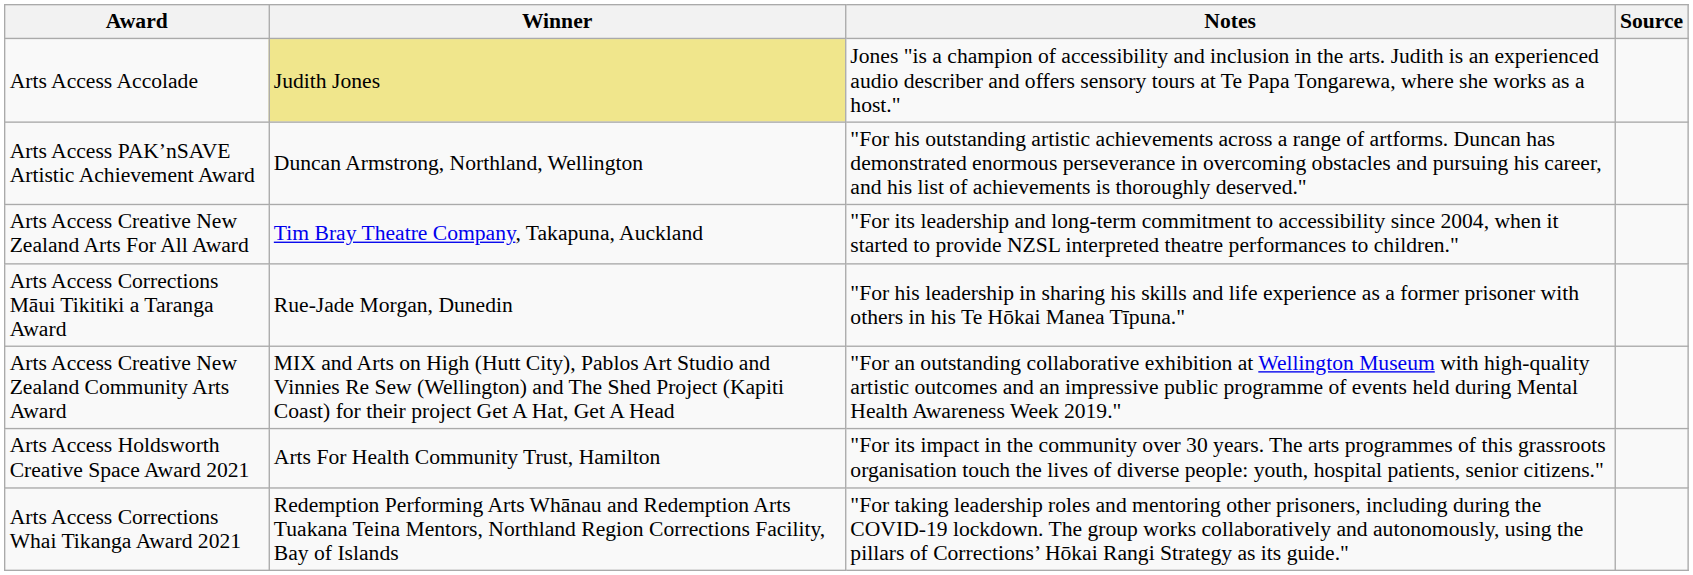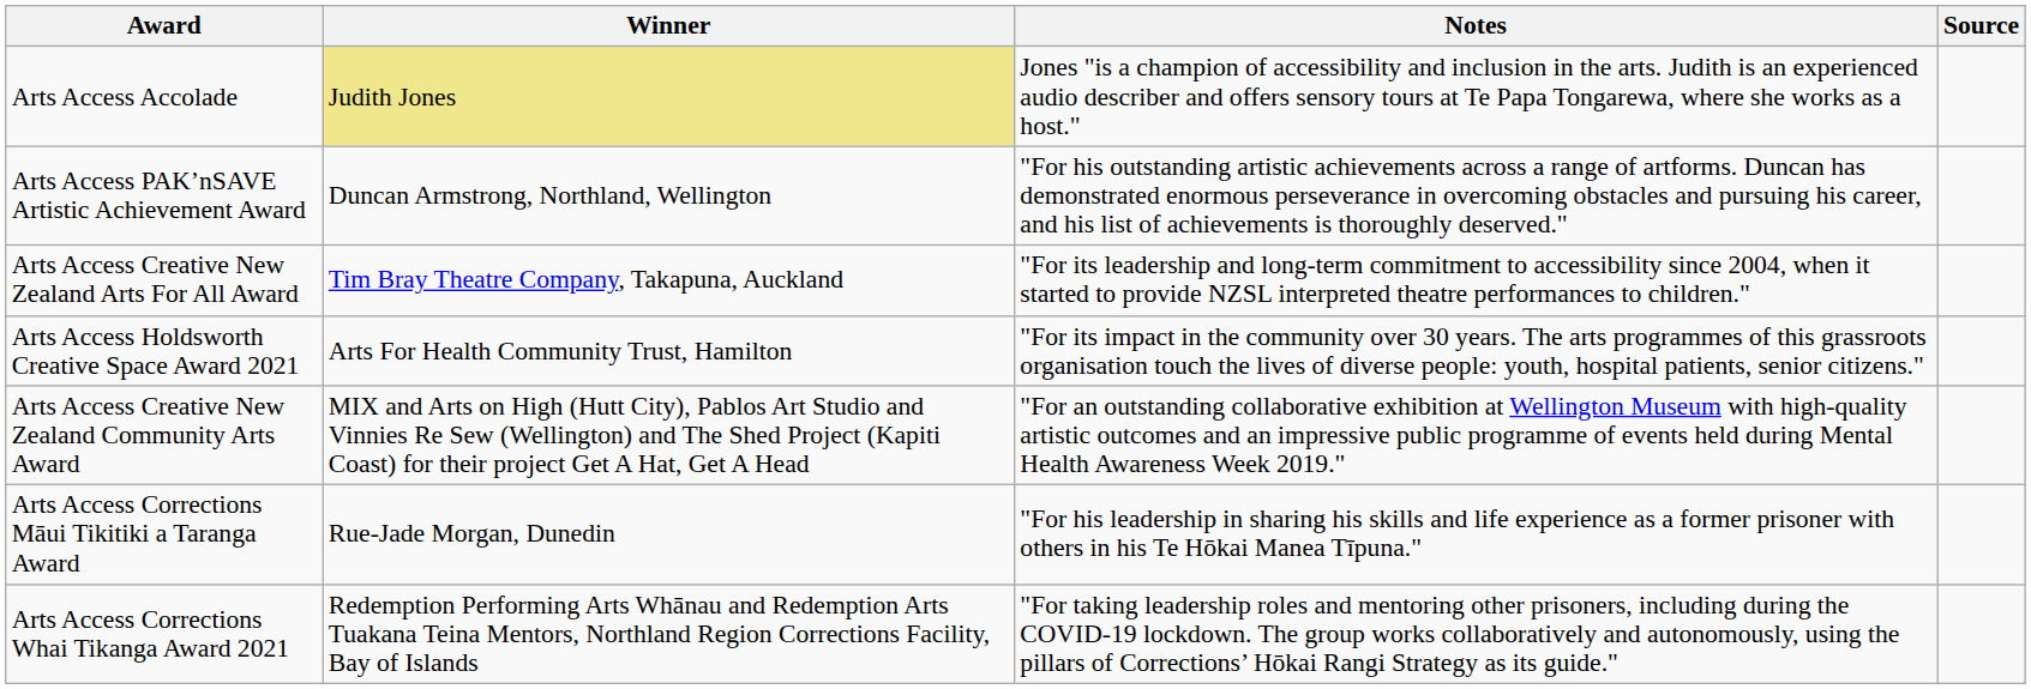rows swapped: Arts Access Holdsworth Creative Space Award 2021 <-> Arts Access Corrections Māui Tikitiki a Taranga Award
